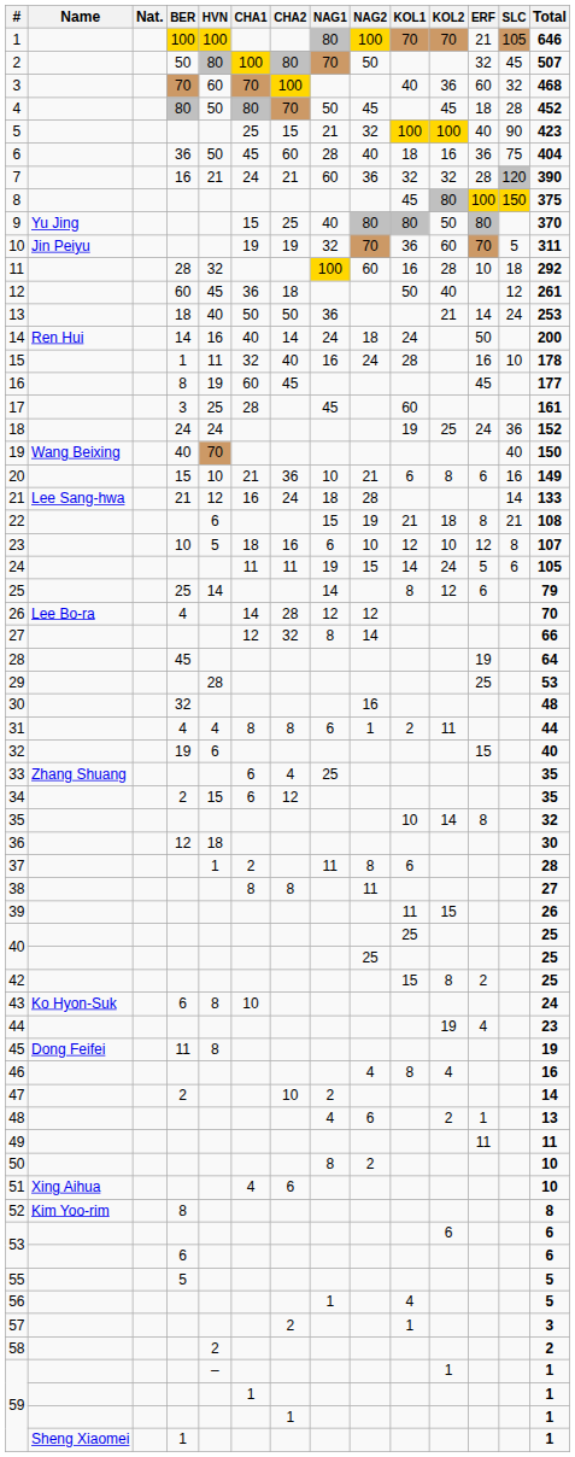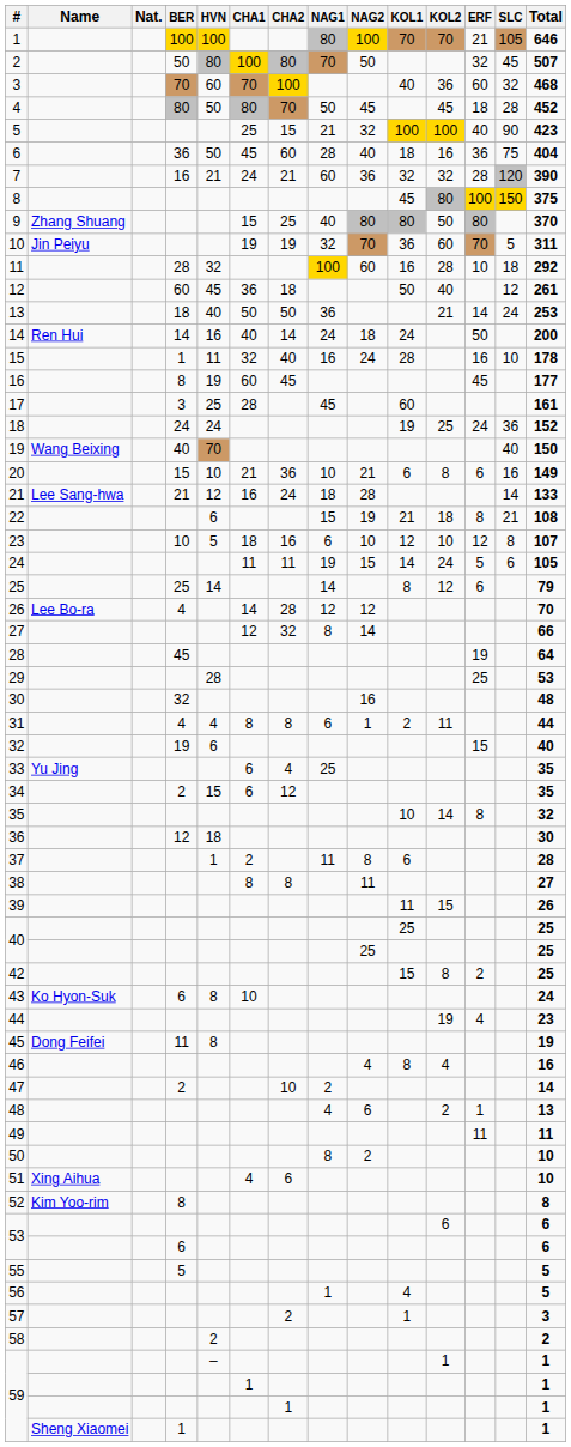9 | Name: Yu Jing -> Zhang Shuang
33 | Name: Zhang Shuang -> Yu Jing
